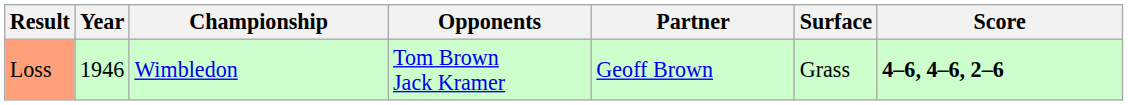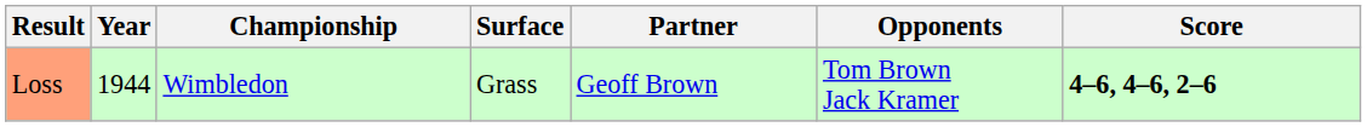columns swapped: Surface <-> Opponents
Loss | Year: 1946 -> 1944
